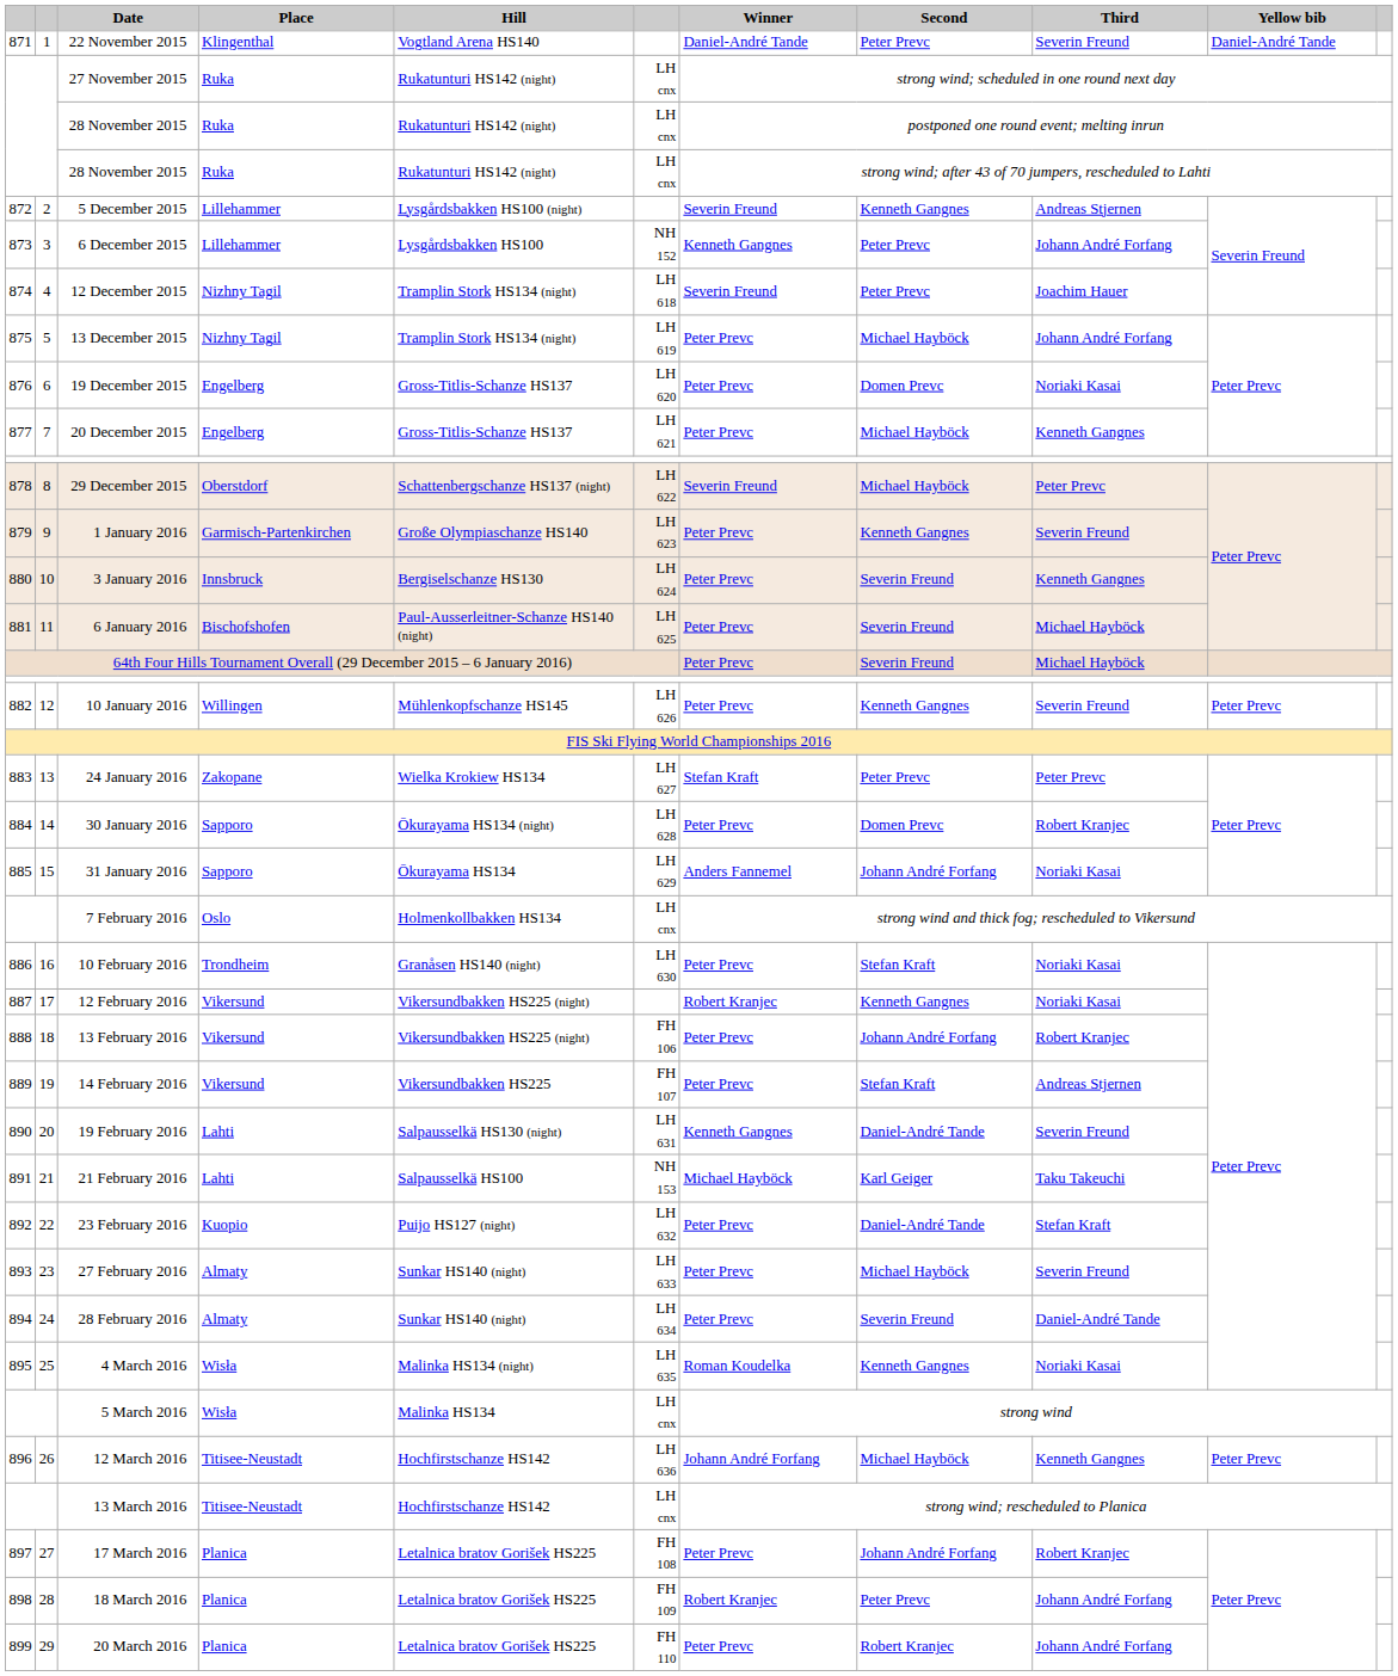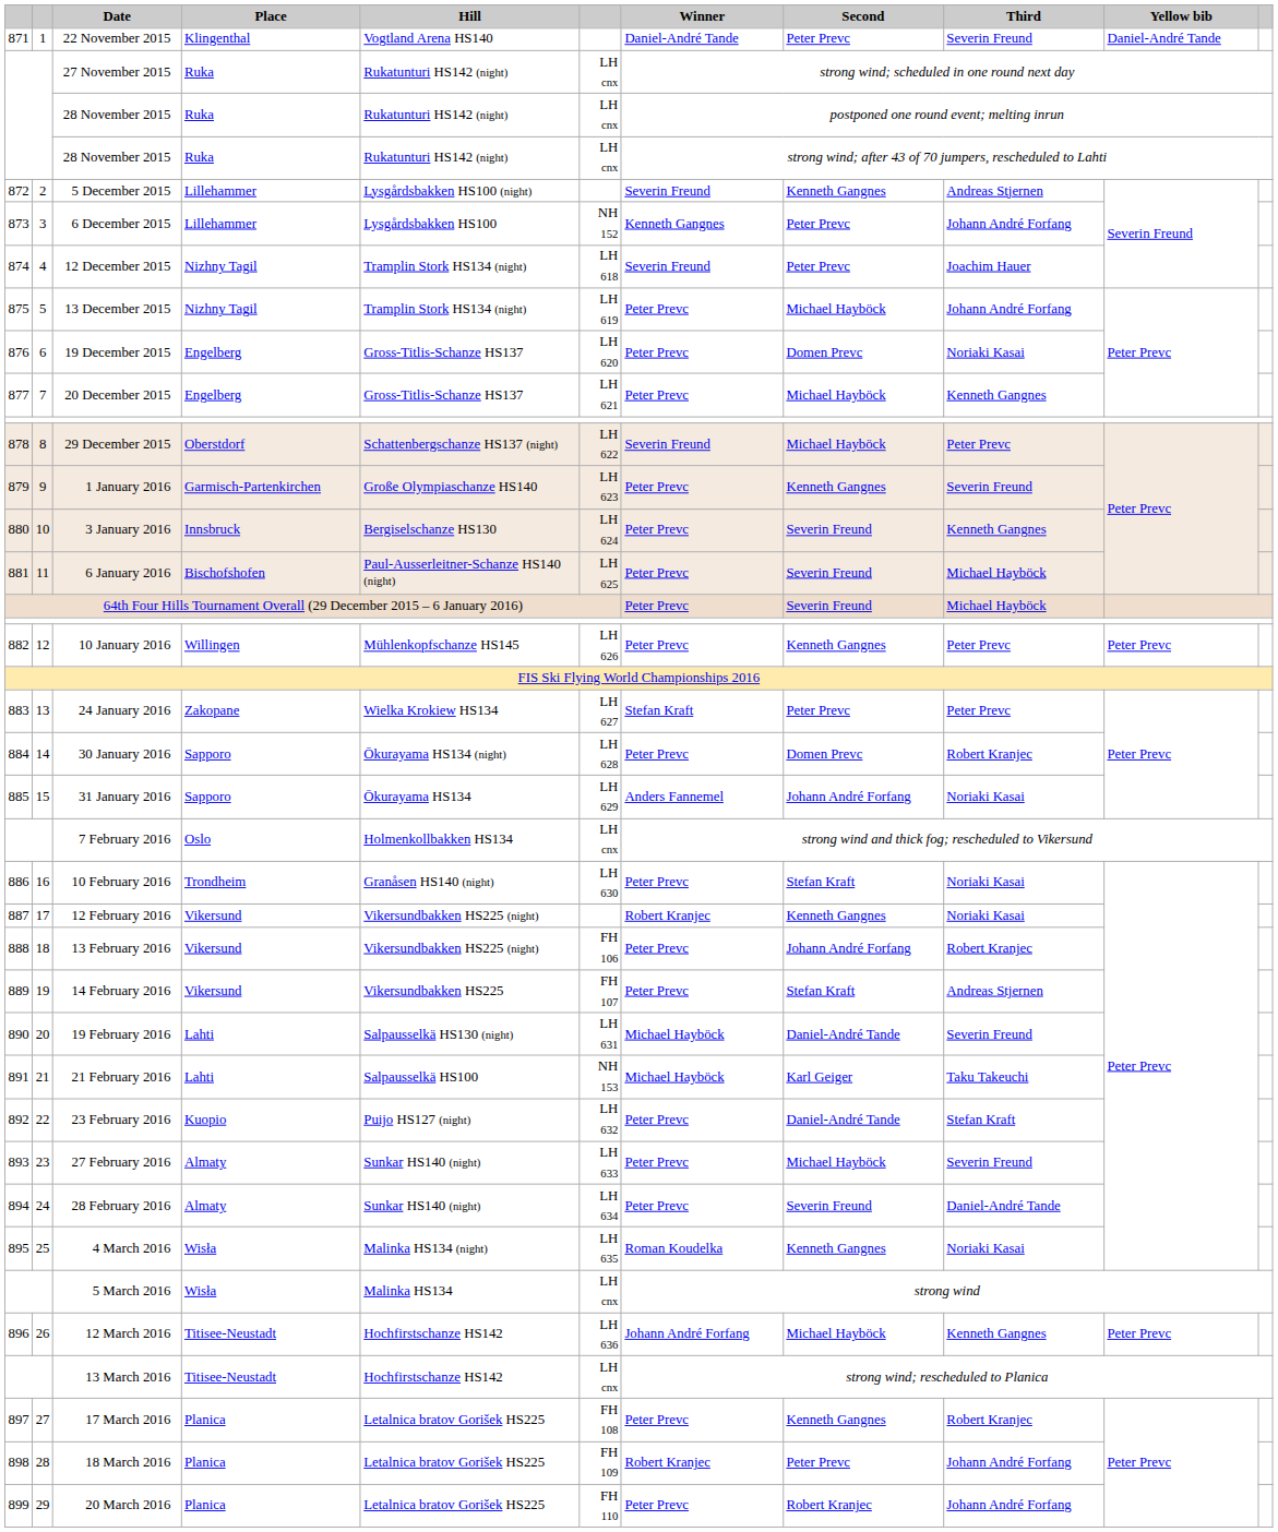10 January 2016 | Third: Severin Freund -> Peter Prevc
19 February 2016 | Winner: Kenneth Gangnes -> Michael Hayböck
17 March 2016 | Second: Johann André Forfang -> Kenneth Gangnes
